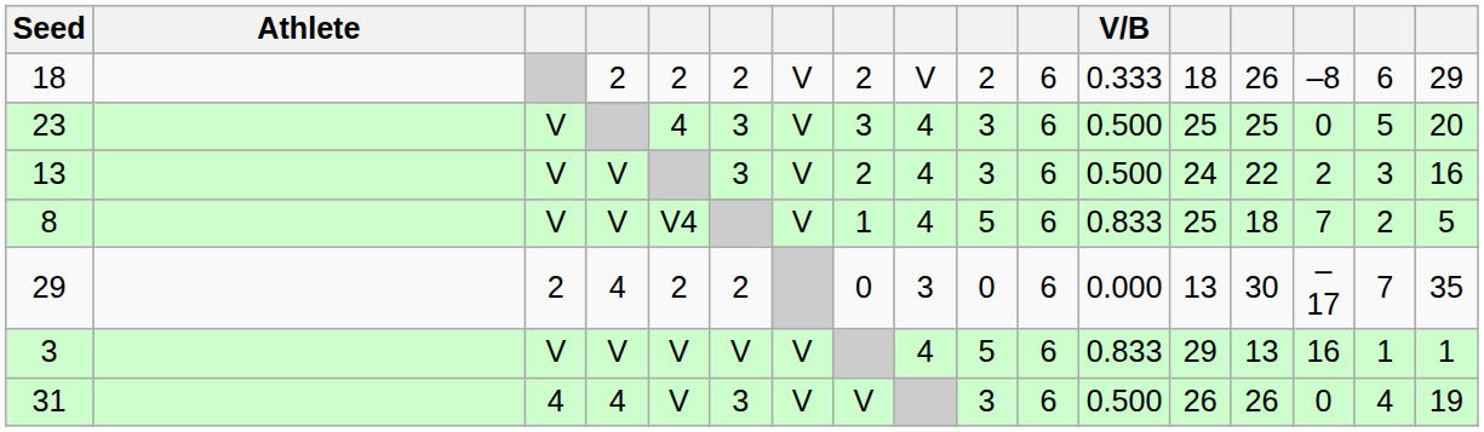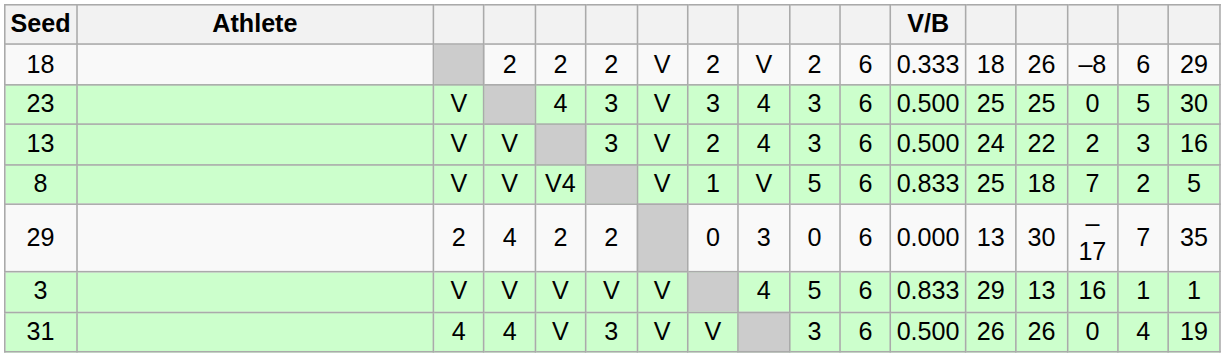23 | column 17: 20 -> 30
8 | column 9: 4 -> V
